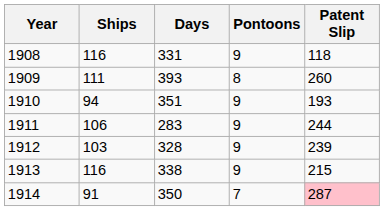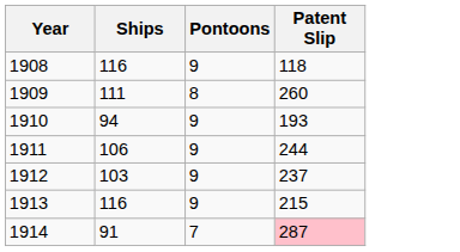- column: Days | 331 | 393 | 351 | 283 | 328 | 338 | 350
1912 | Patent Slip: 239 -> 237
